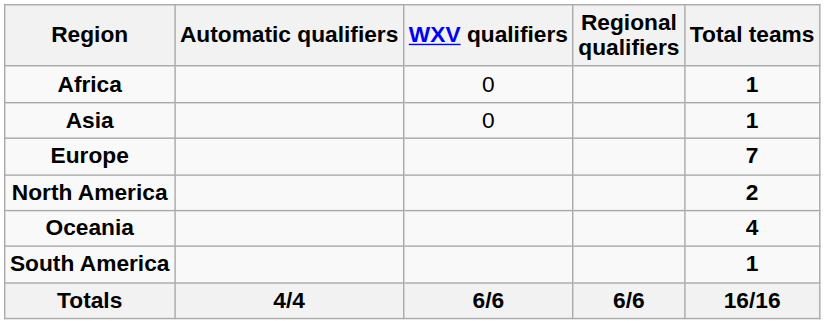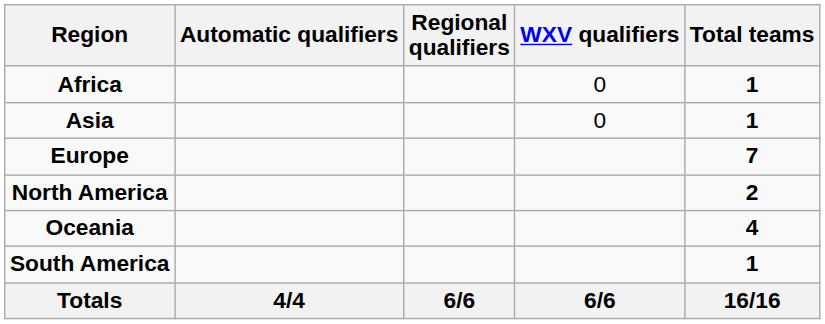columns swapped: Regional qualifiers <-> WXV qualifiers
